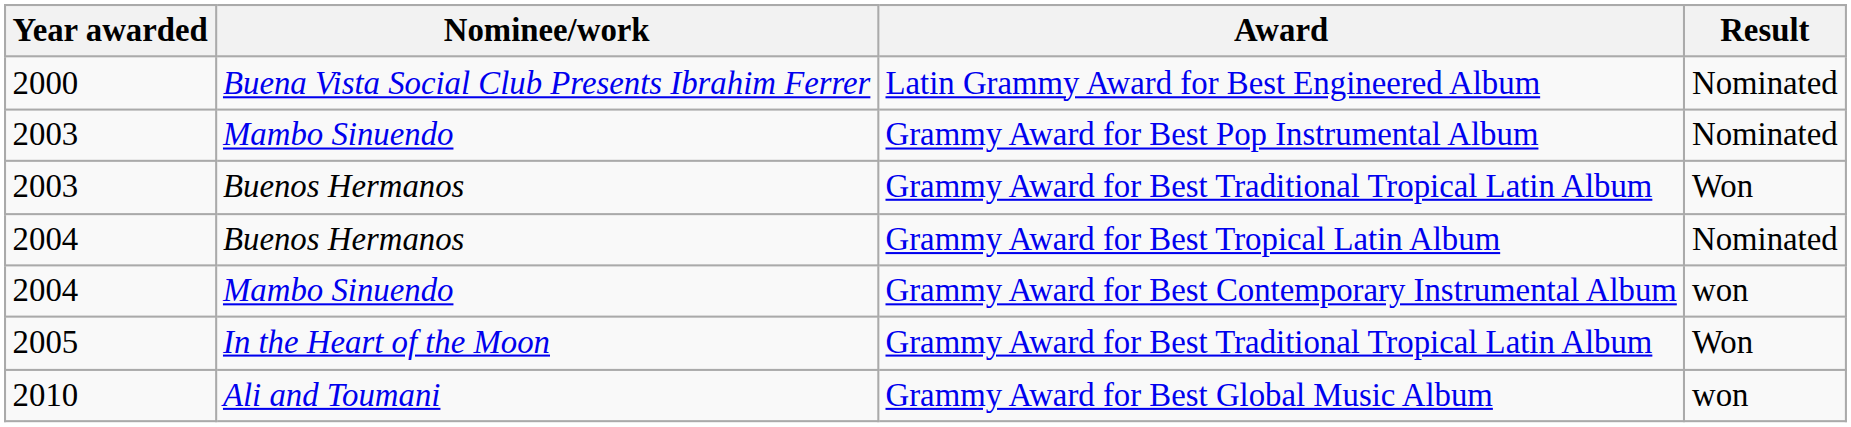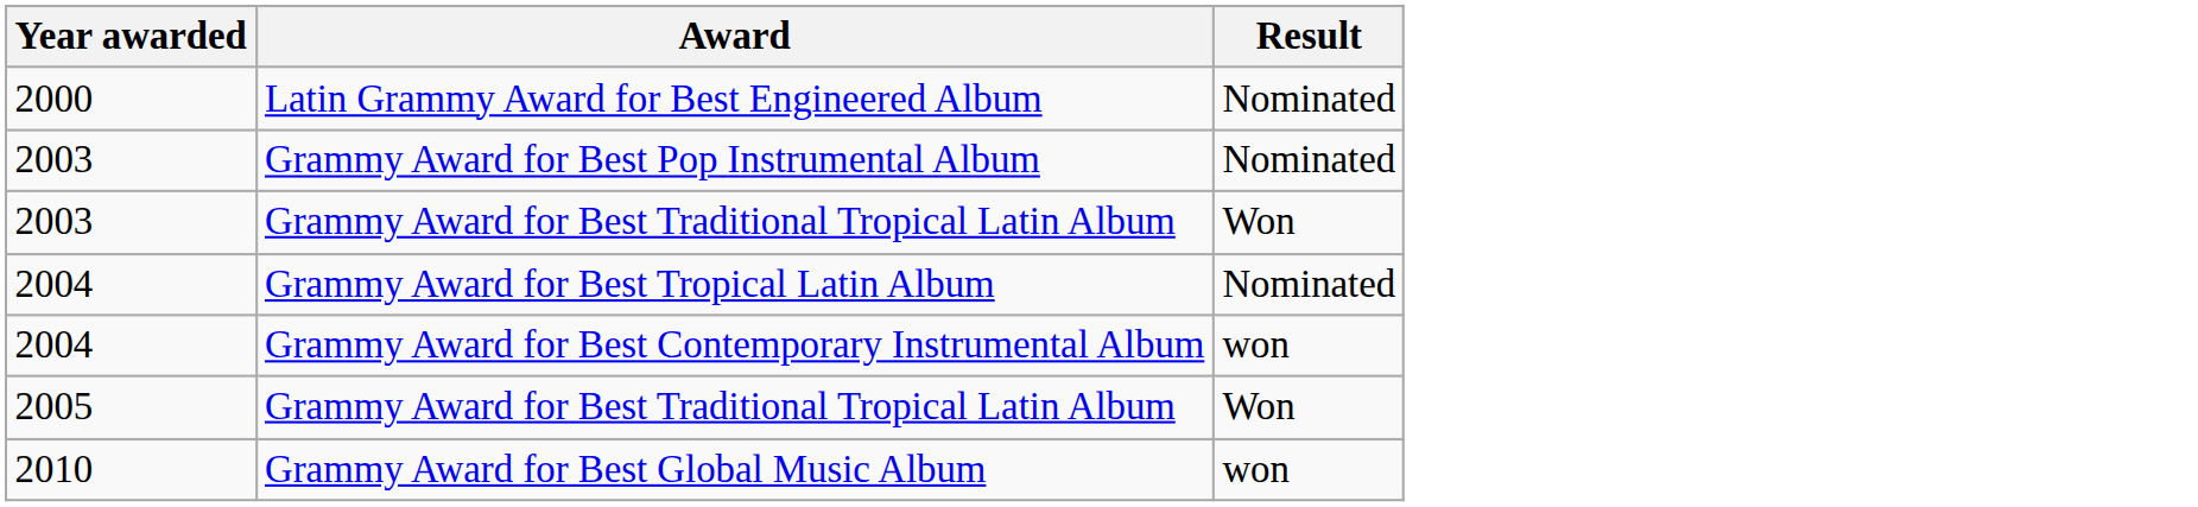- column: Nominee/work | Buena Vista Social Club Presents Ibrahim Ferrer | Mambo Sinuendo | Buenos Hermanos | Buenos Hermanos | Mambo Sinuendo | In the Heart of the Moon | Ali and Toumani
